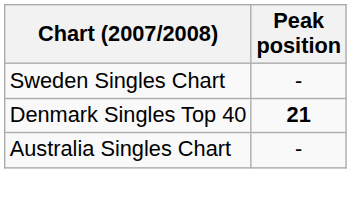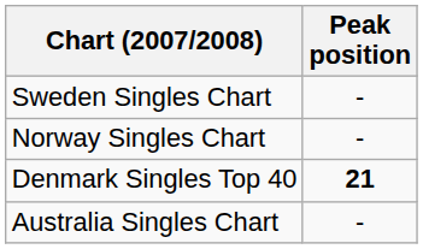+ row: Norway Singles Chart | -
